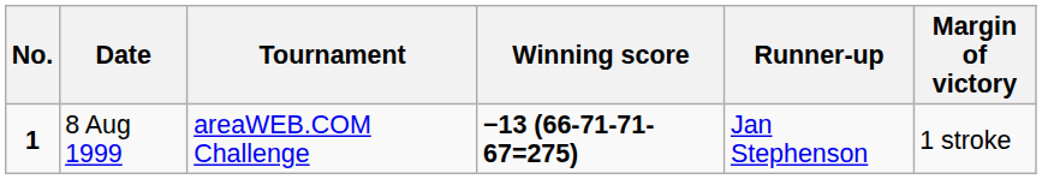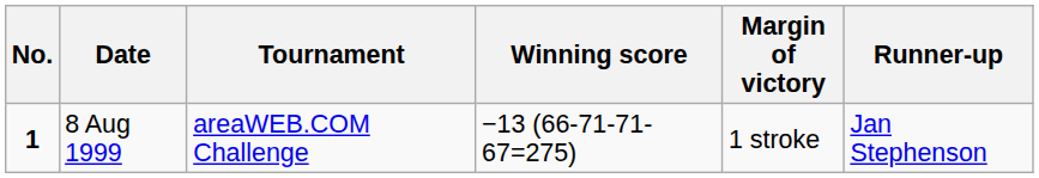columns swapped: Margin of victory <-> Runner-up
8 Aug 1999 | Winning score: bold -> normal
